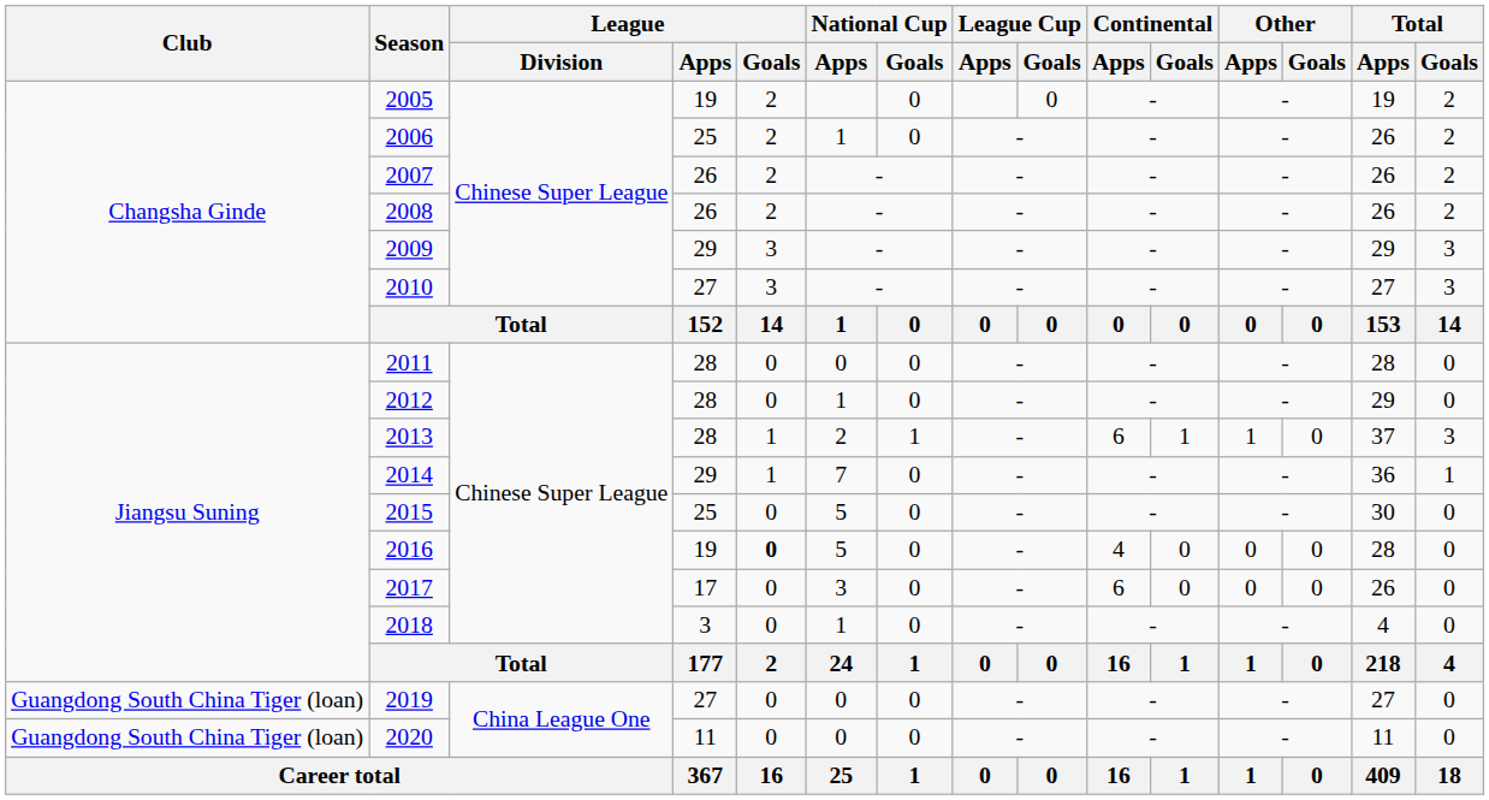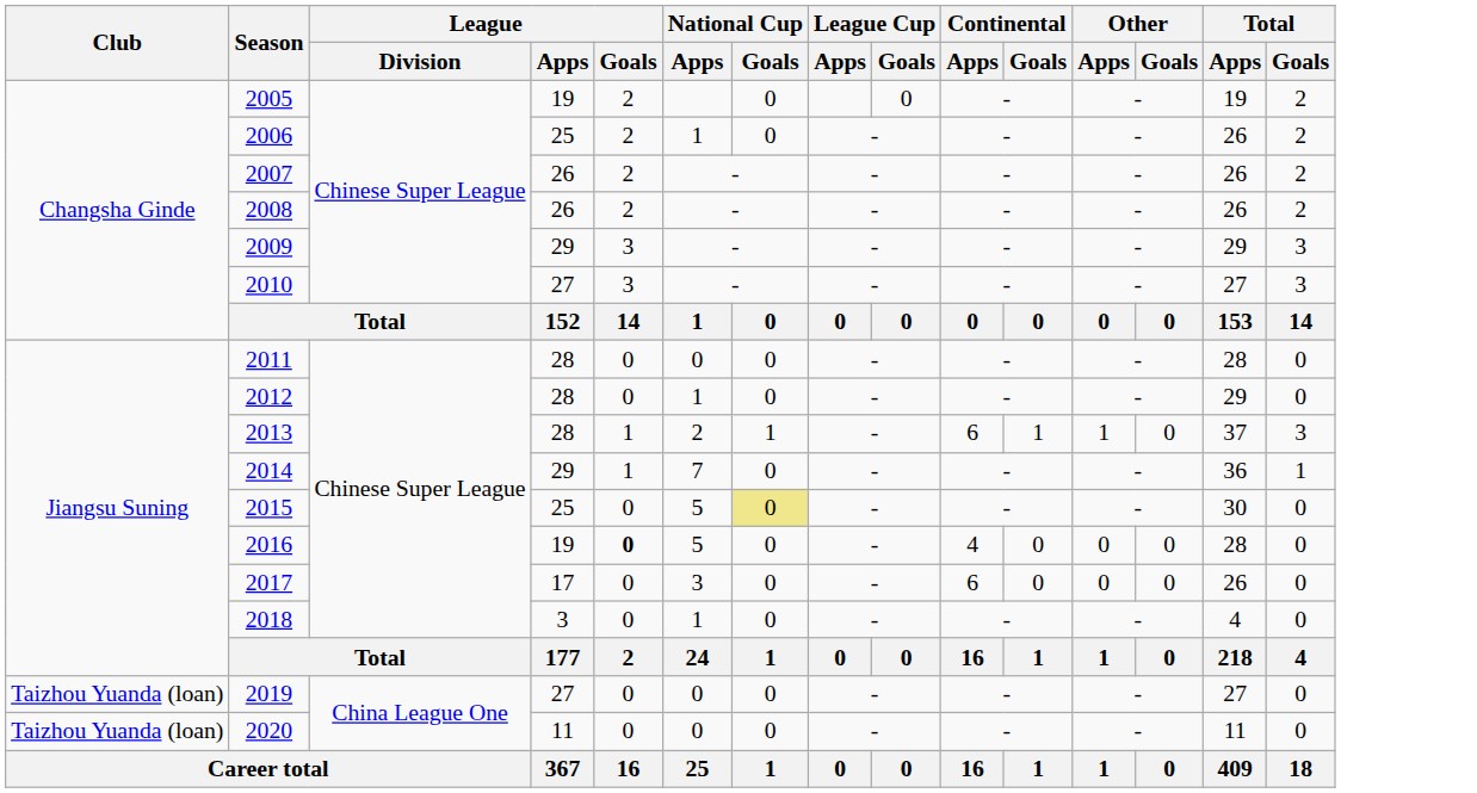2015 | National Cup / Goals: no background -> khaki background
2019 | Club: Guangdong South China Tiger (loan) -> Taizhou Yuanda (loan)
2020 | Club: Guangdong South China Tiger (loan) -> Taizhou Yuanda (loan)
